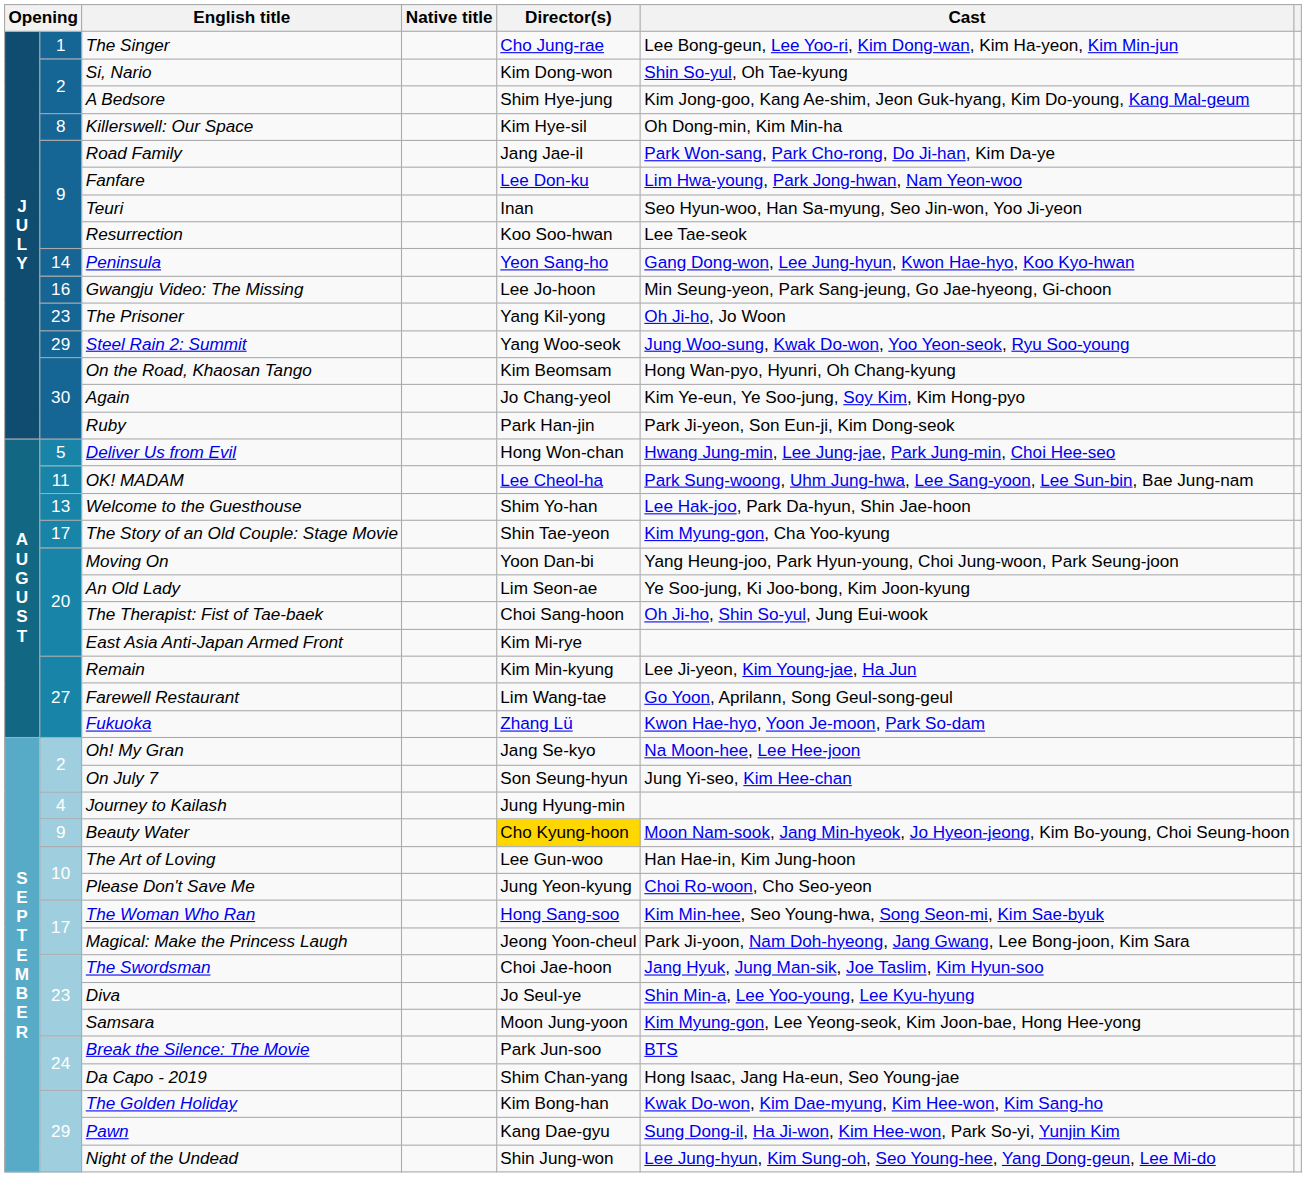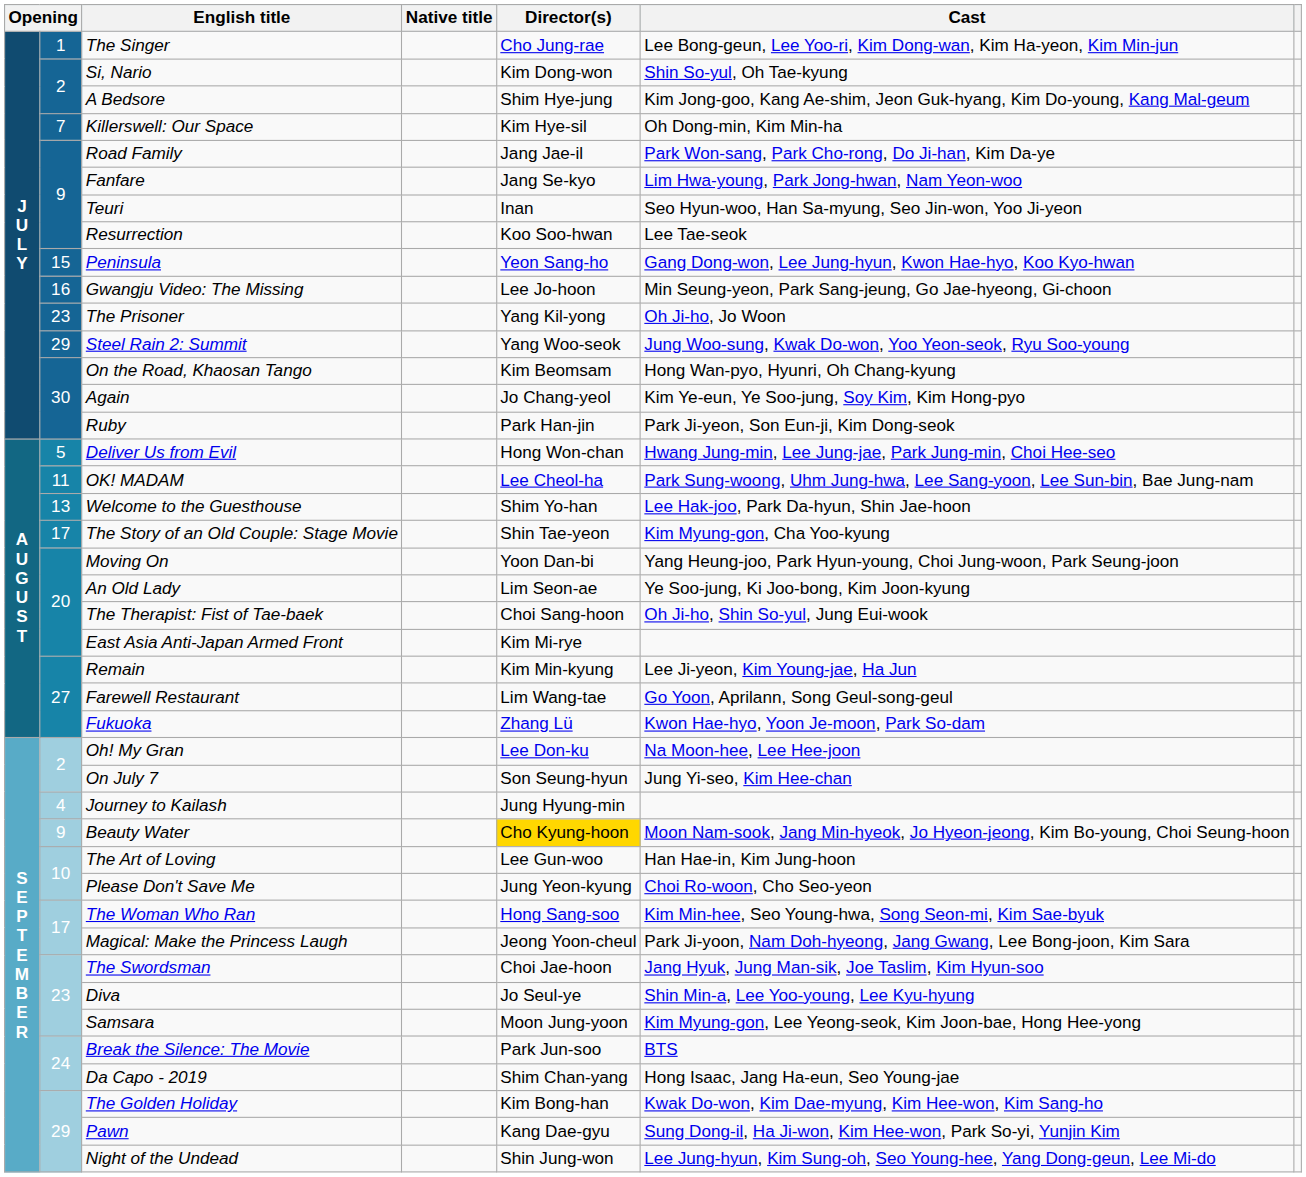Killerswell: Our Space | column 2: 8 -> 7
Fanfare | Director(s): Lee Don-ku -> Jang Se-kyo
Peninsula | column 2: 14 -> 15
Oh! My Gran | Director(s): Jang Se-kyo -> Lee Don-ku
